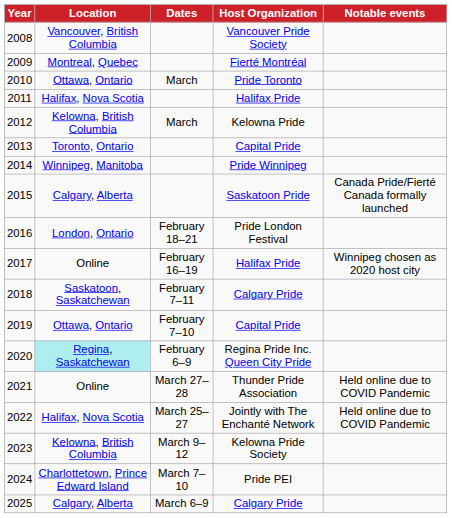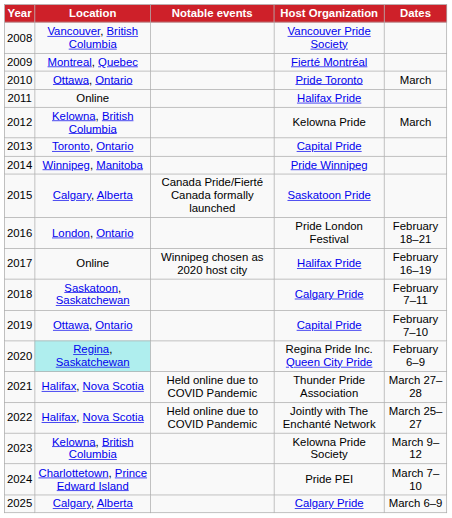columns swapped: Dates <-> Notable events
2011 | Location: Halifax, Nova Scotia -> Online
2021 | Location: Online -> Halifax, Nova Scotia
